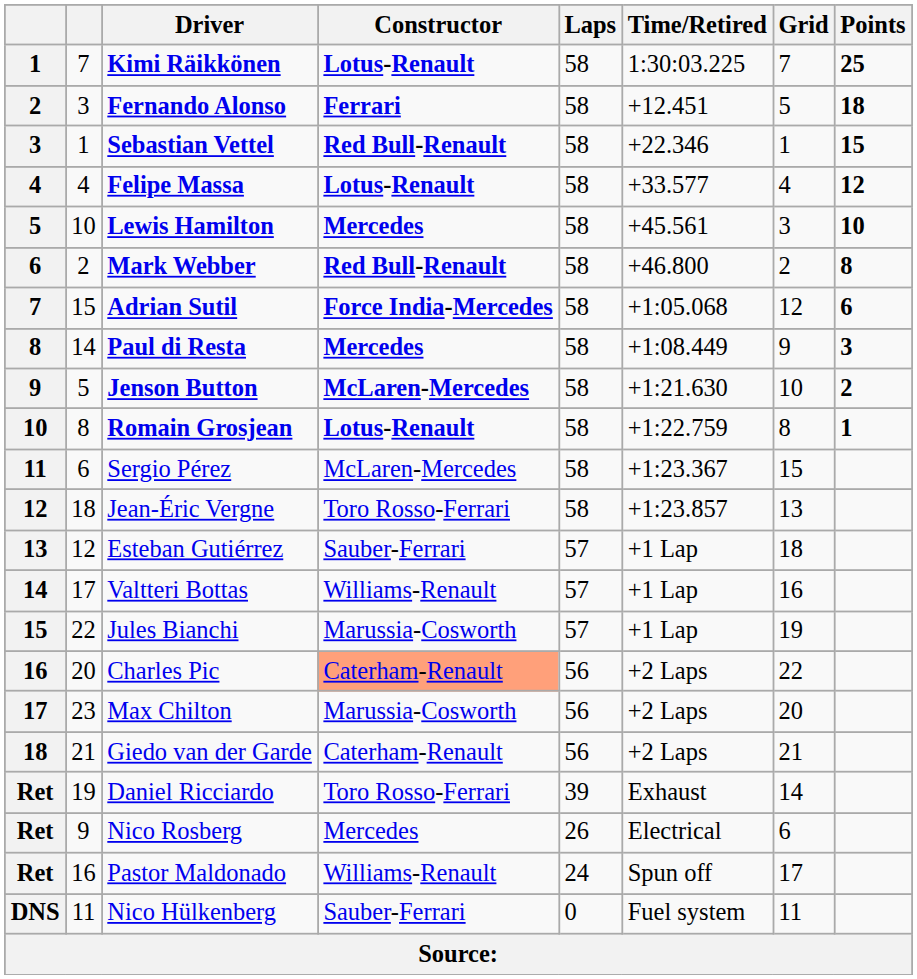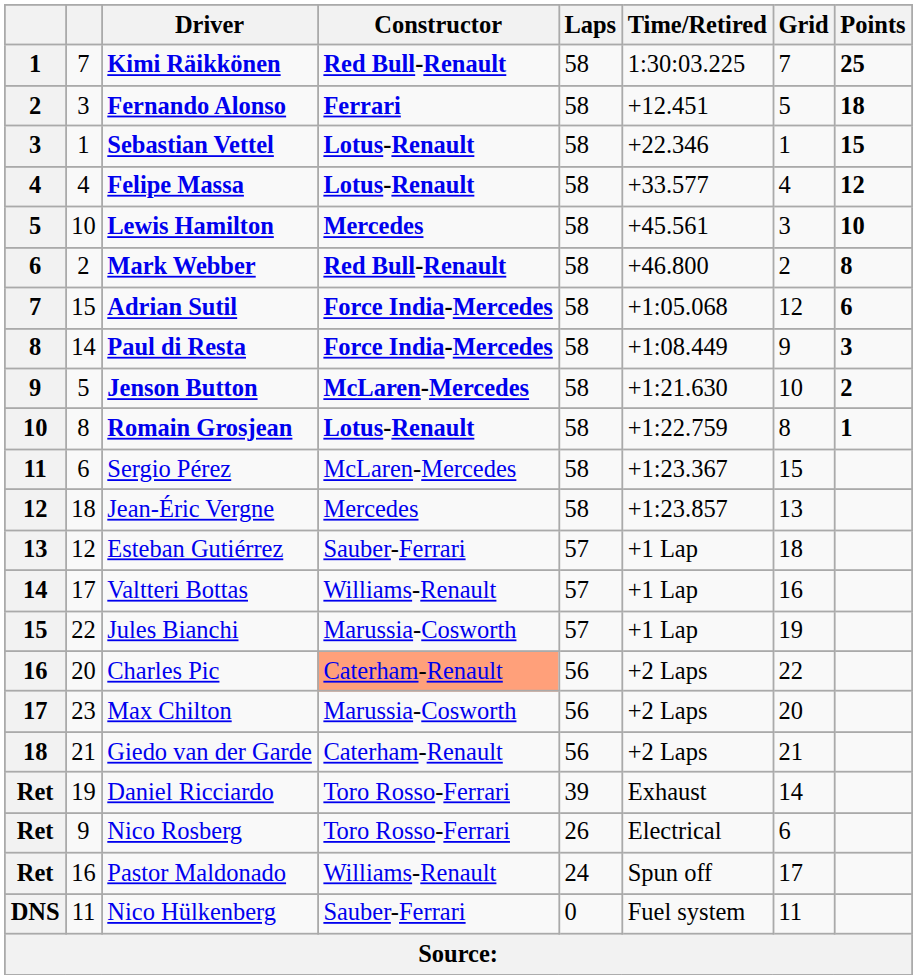Kimi Räikkönen | Constructor: Lotus-Renault -> Red Bull-Renault
Sebastian Vettel | Constructor: Red Bull-Renault -> Lotus-Renault
Paul di Resta | Constructor: Mercedes -> Force India-Mercedes
Jean-Éric Vergne | Constructor: Toro Rosso-Ferrari -> Mercedes
Nico Rosberg | Constructor: Mercedes -> Toro Rosso-Ferrari
